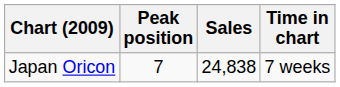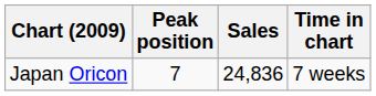Japan Oricon | Sales: 24,838 -> 24,836
